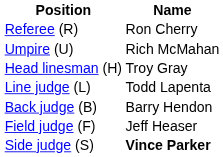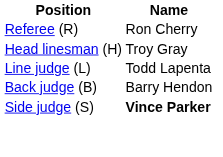- row: Umpire (U) | Rich McMahan
- row: Field judge (F) | Jeff Heaser
